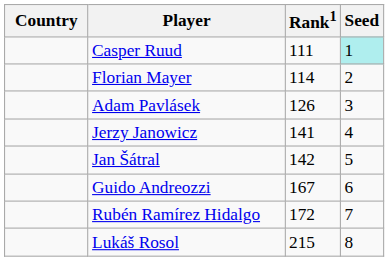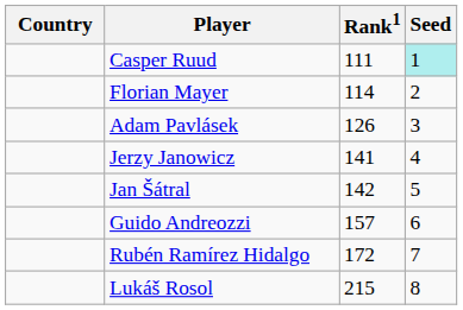Guido Andreozzi | Rank1: 167 -> 157
